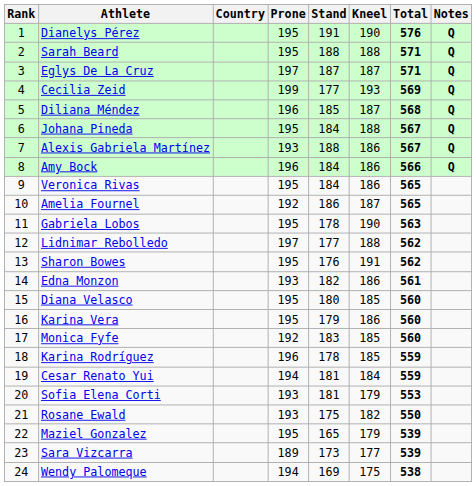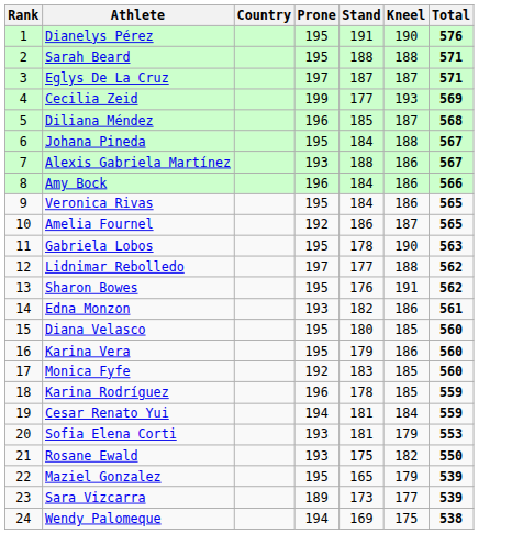- column: Notes | Q | Q | Q | Q | Q | Q | Q | Q
